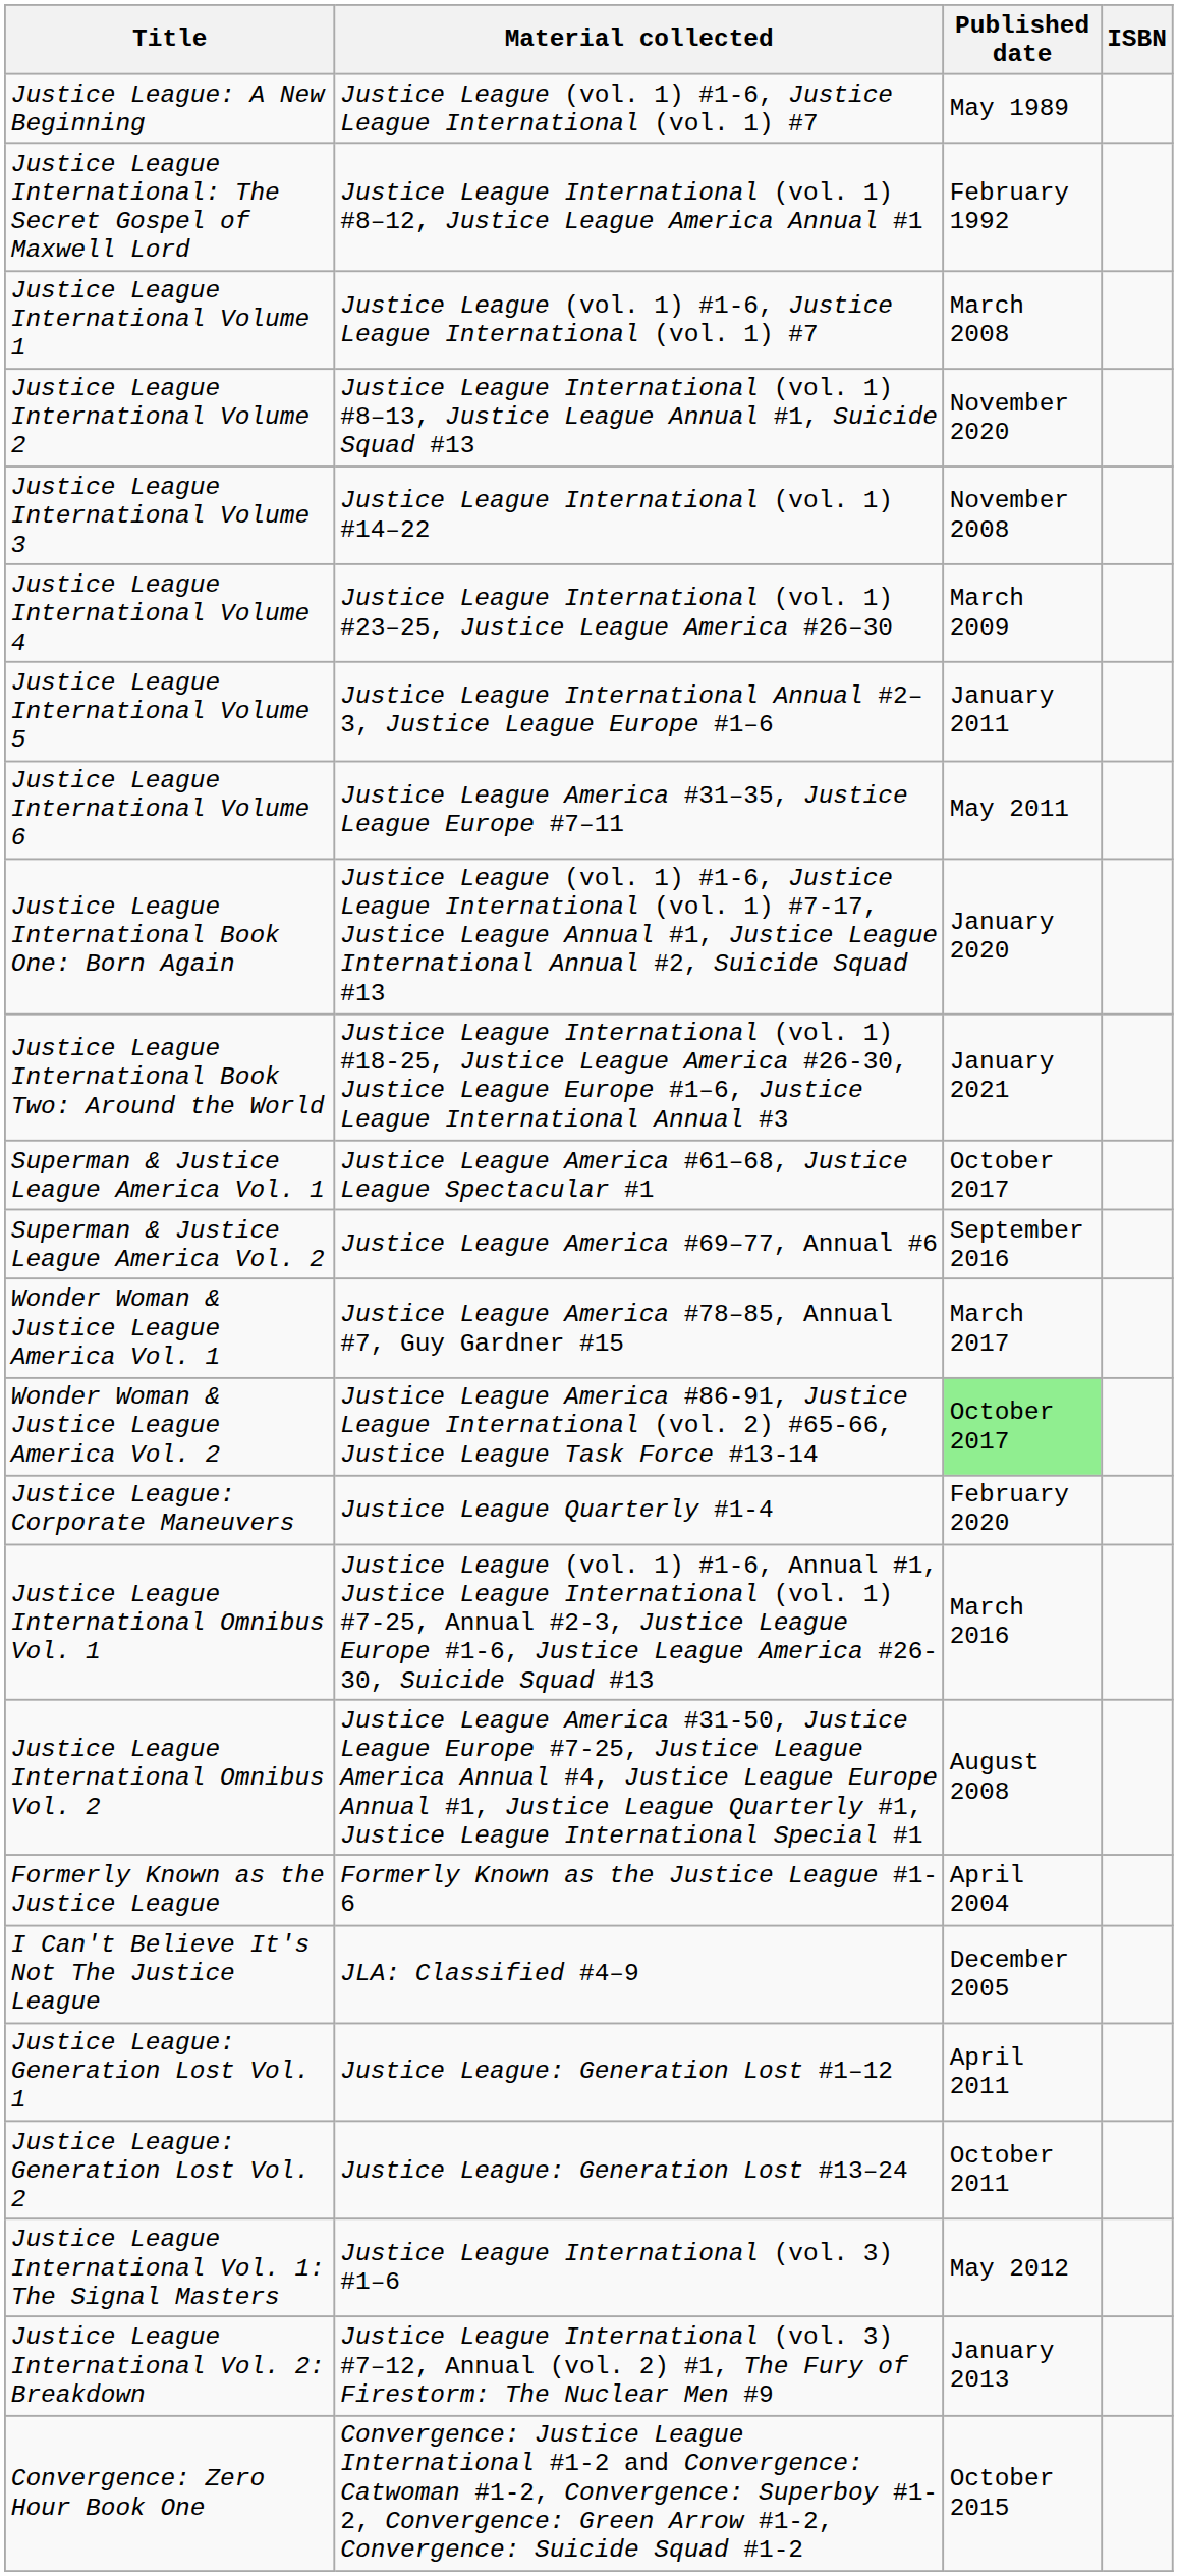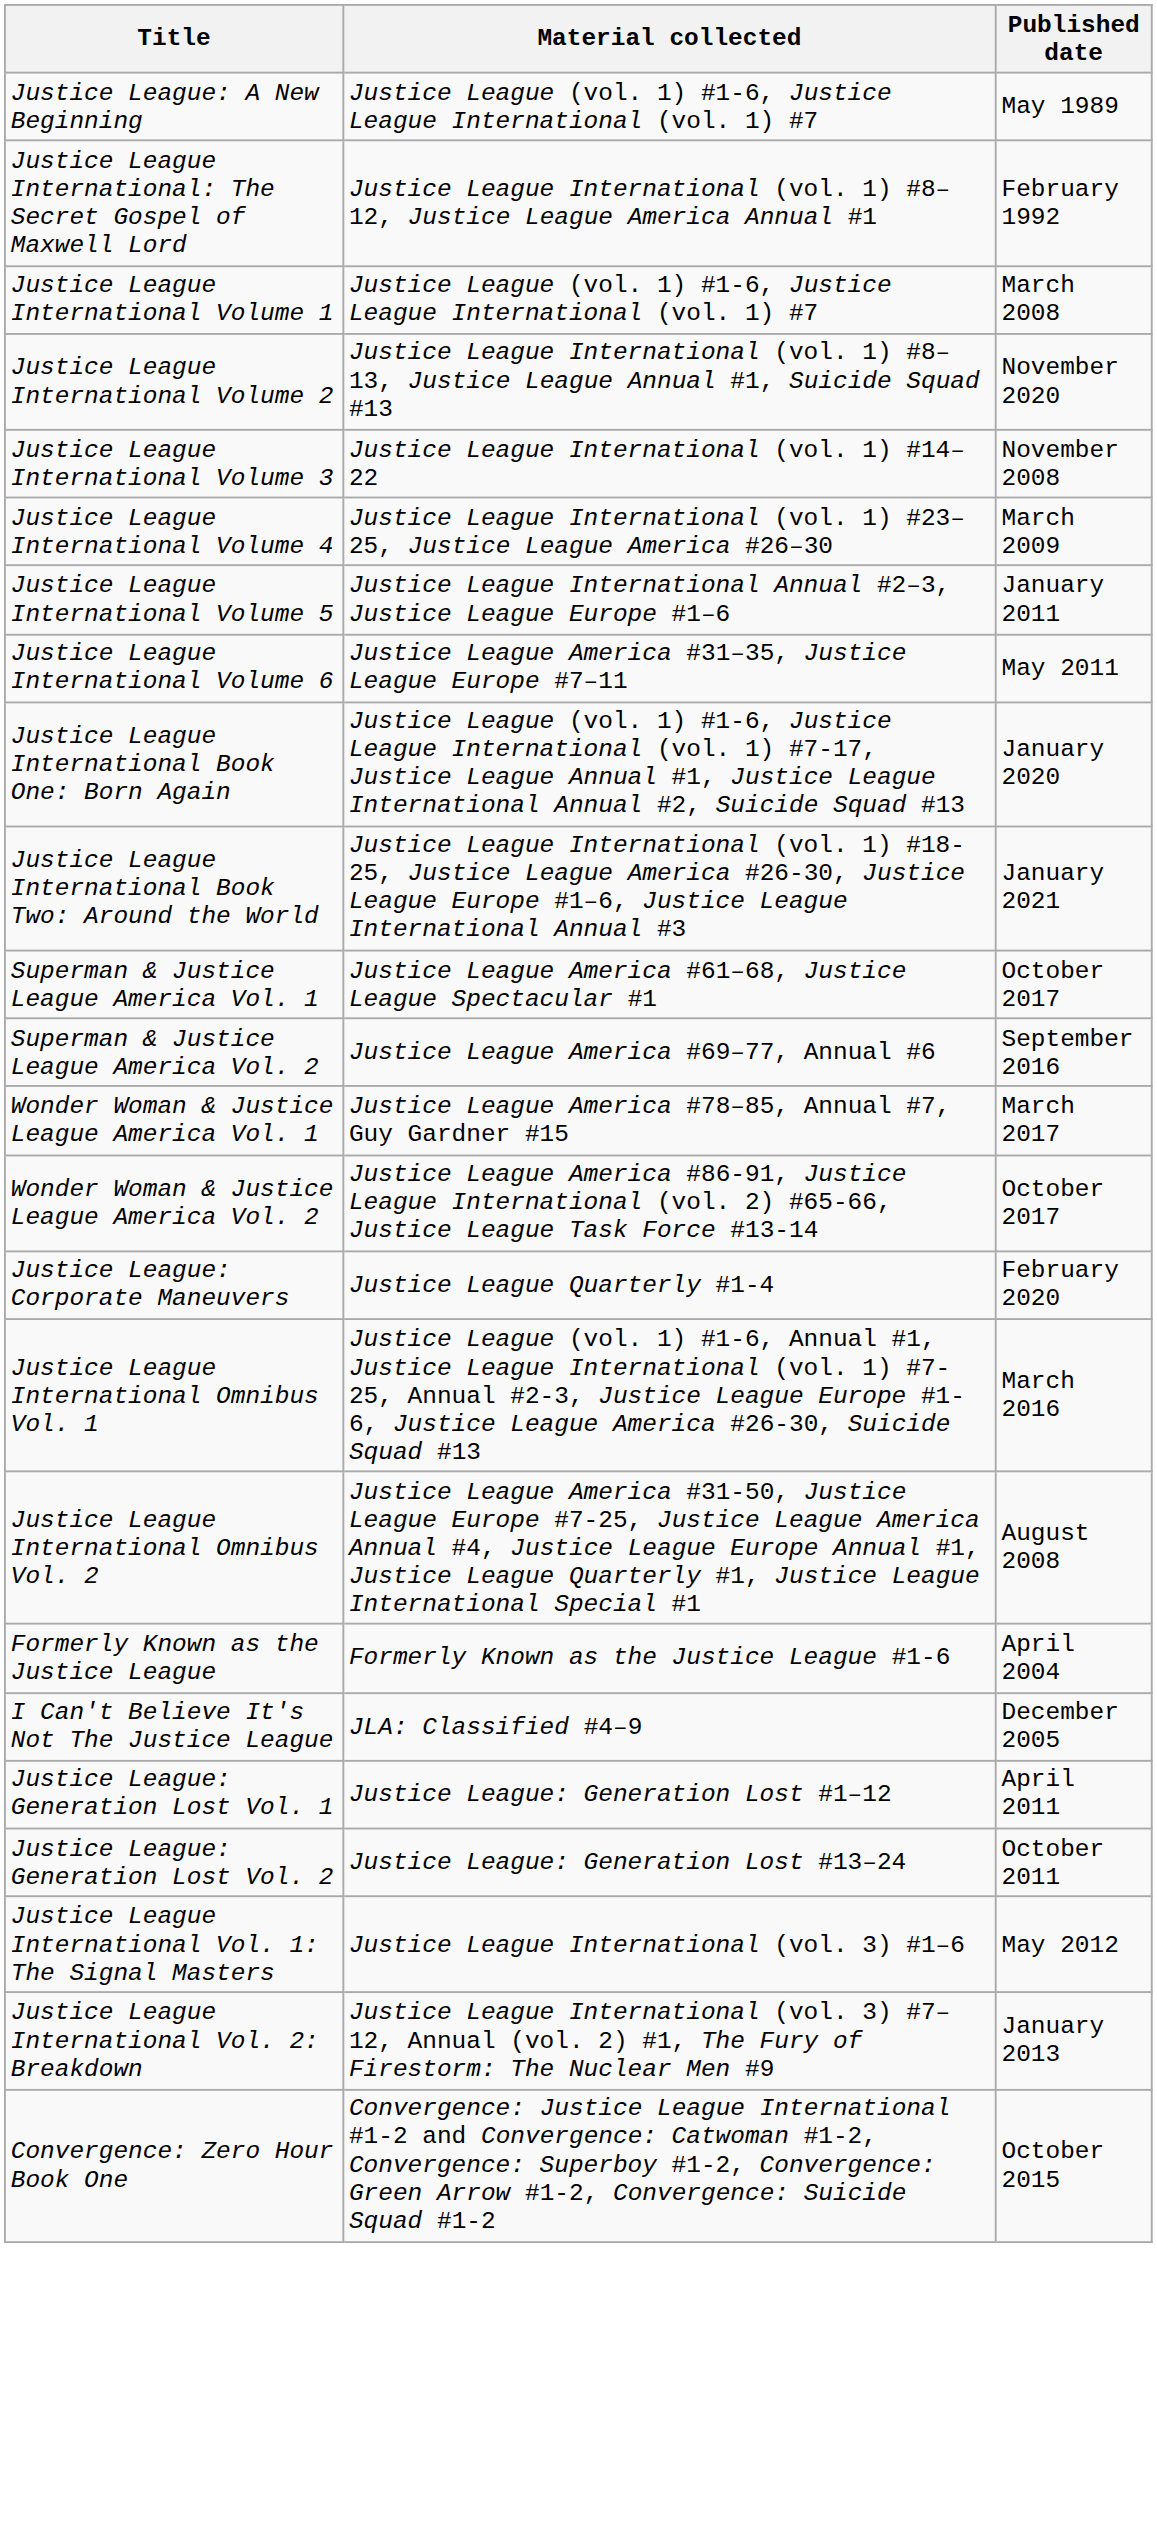- column: ISBN
Wonder Woman & Justice League America Vol. 2 | Published date: lightgreen background -> no background
